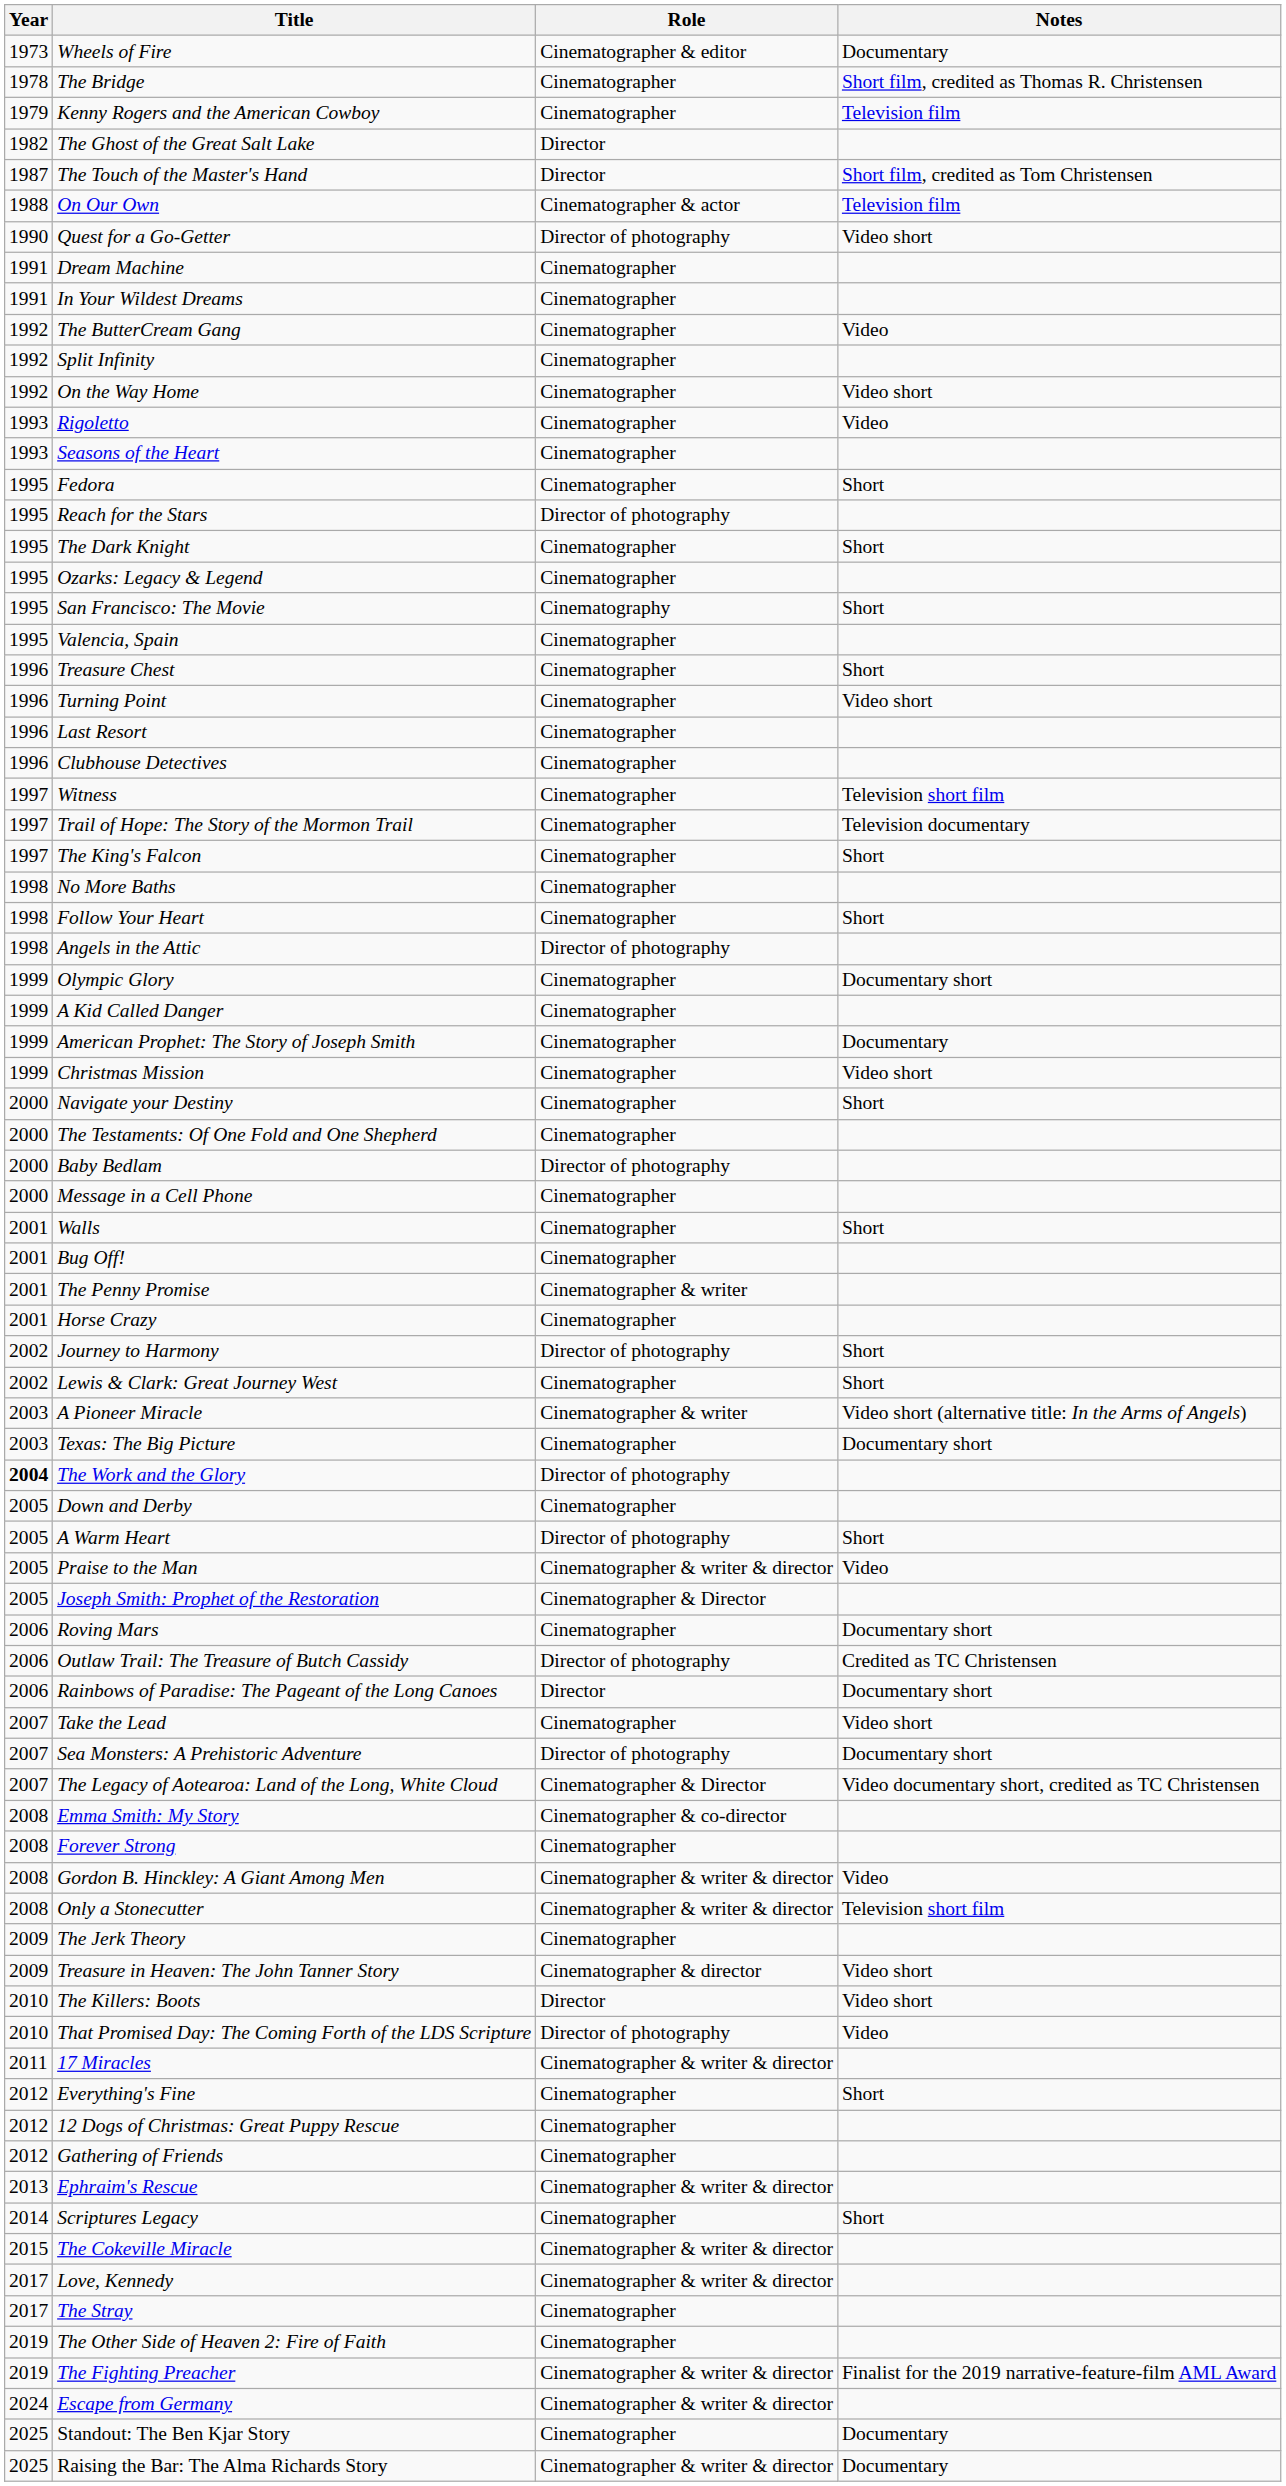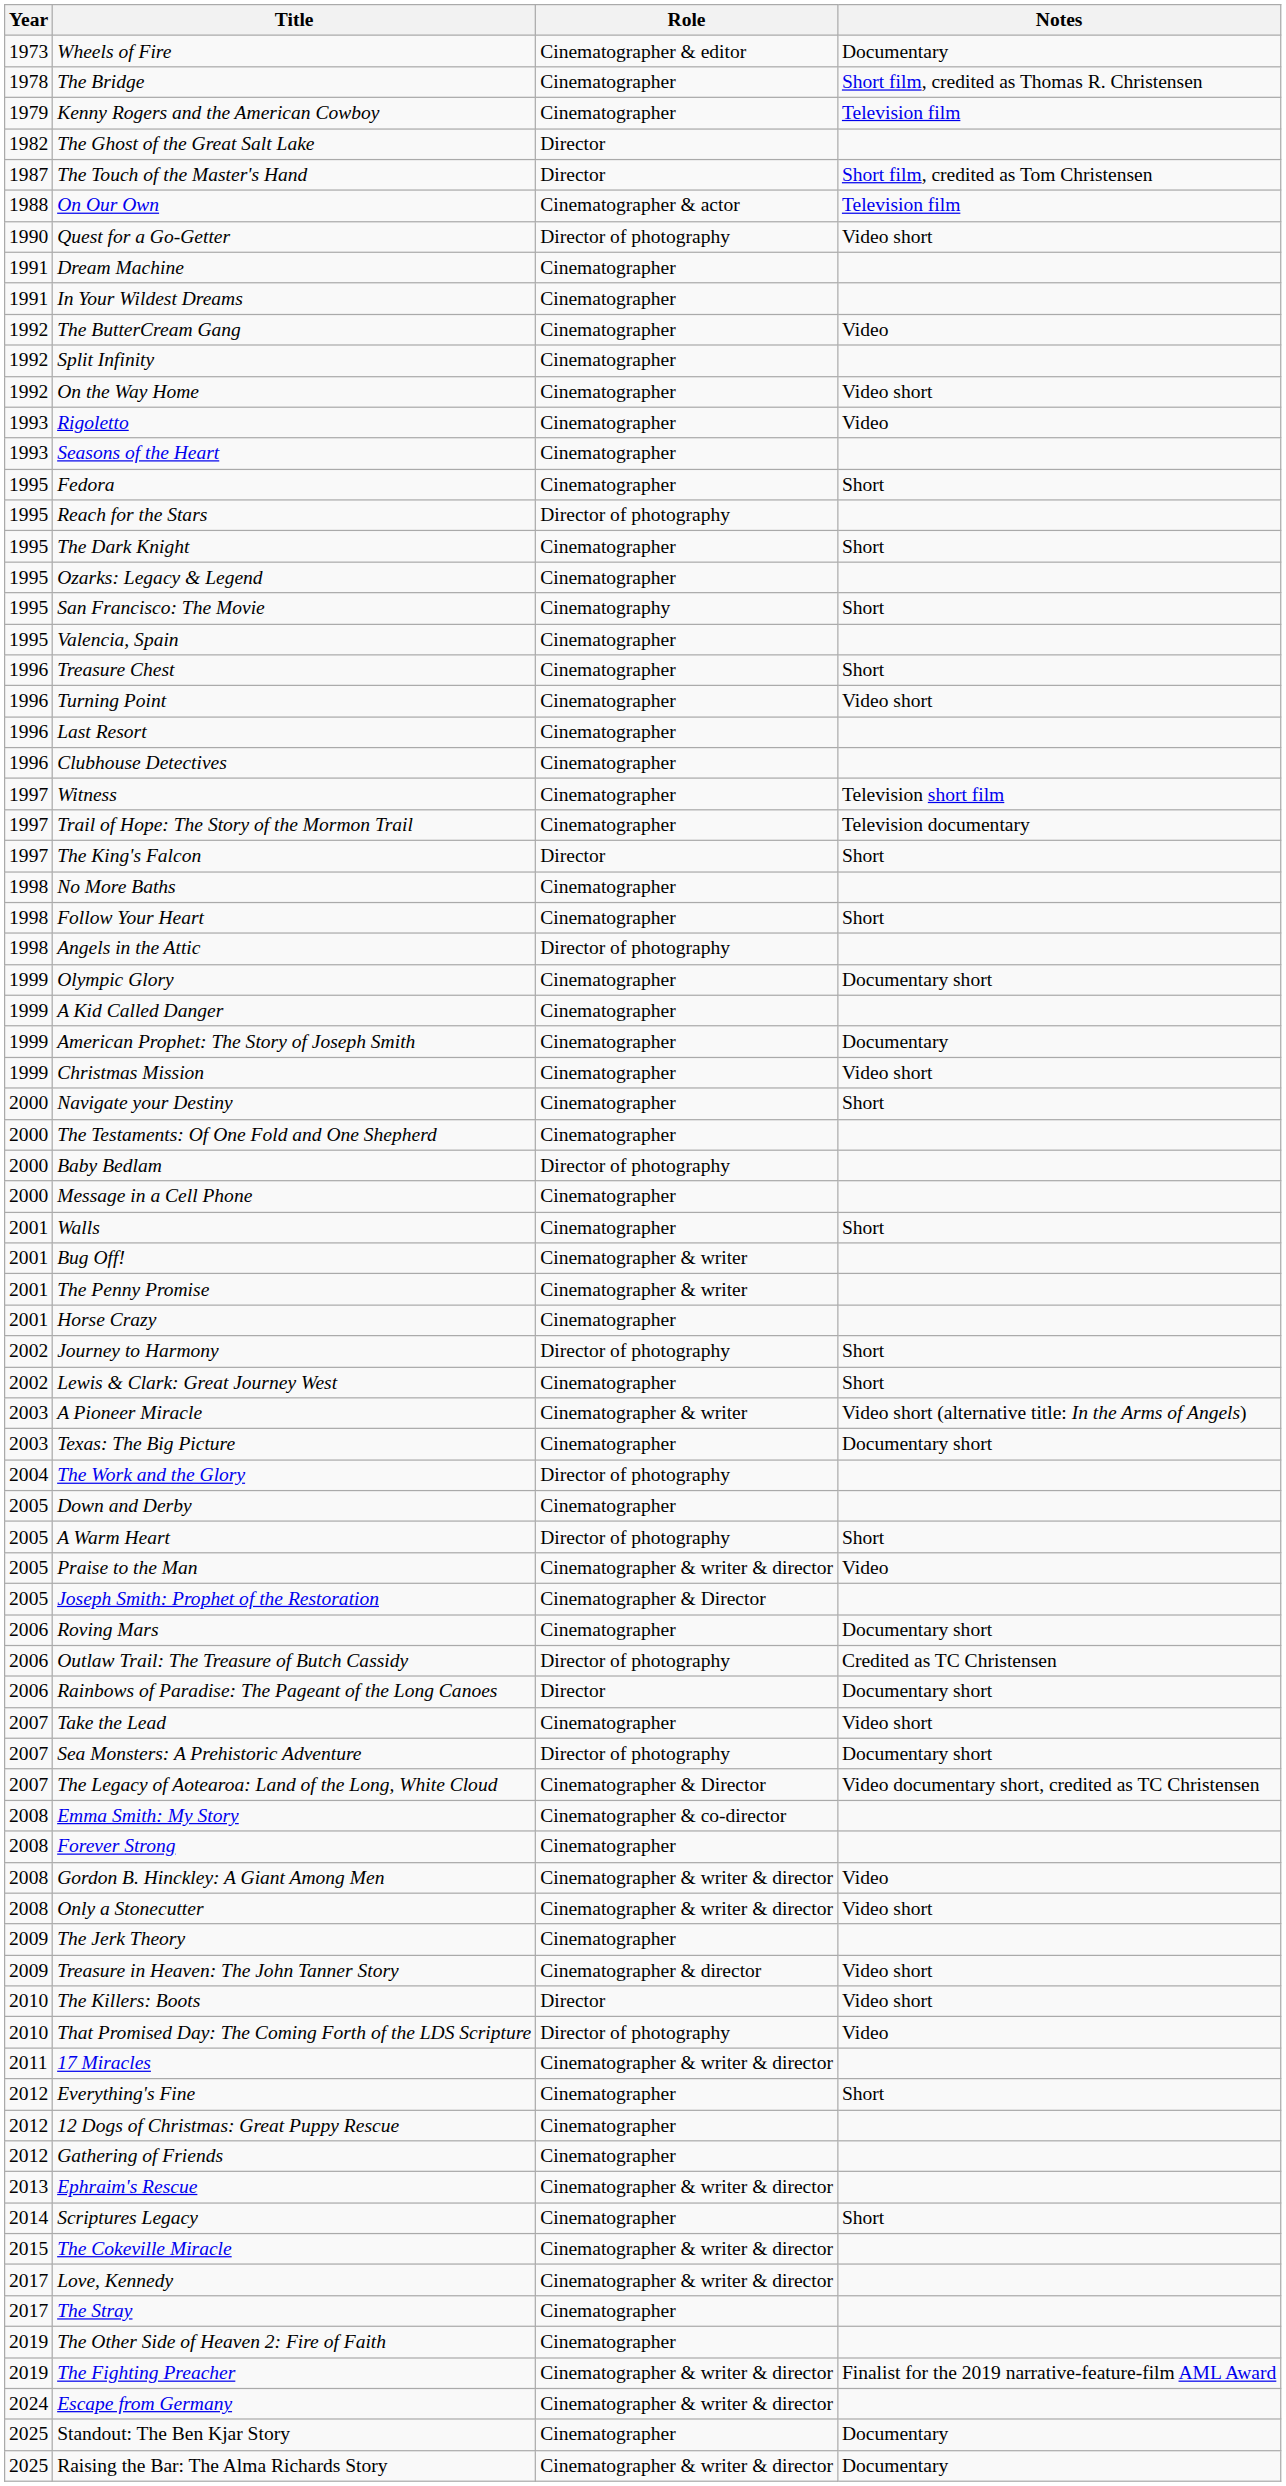The King's Falcon | Role: Cinematographer -> Director
Bug Off! | Role: Cinematographer -> Cinematographer & writer
The Work and the Glory | Year: bold -> normal
Only a Stonecutter | Notes: Television short film -> Video short
